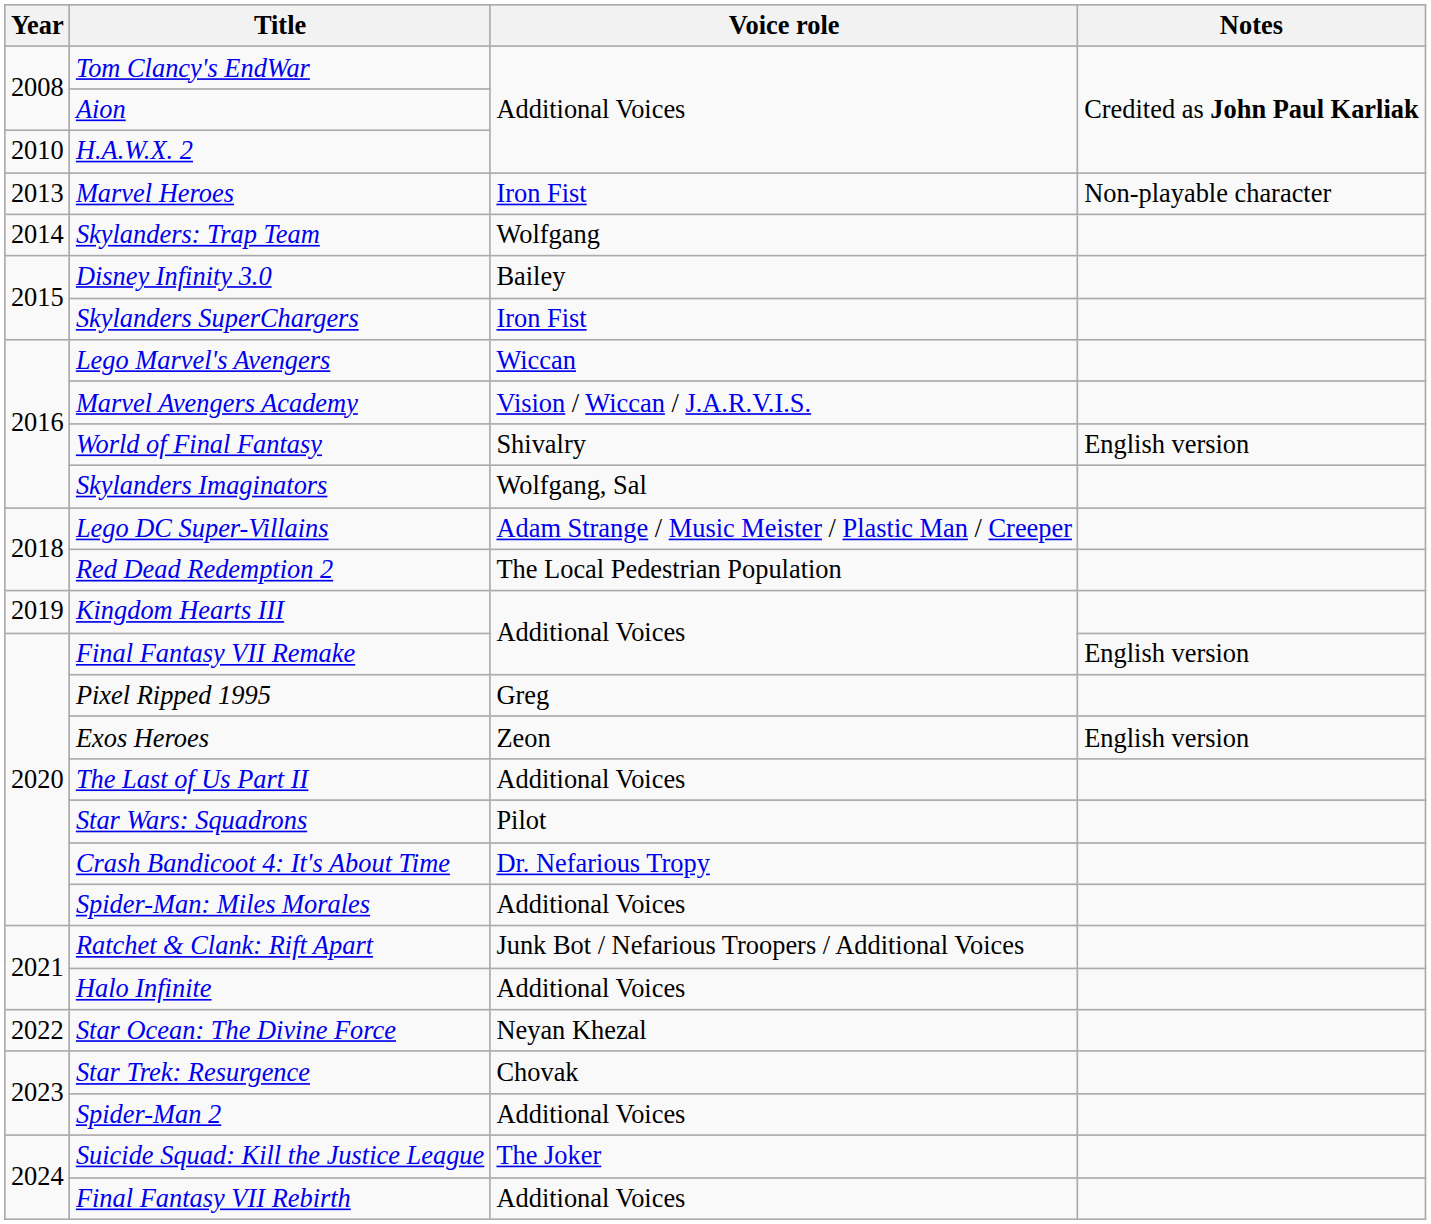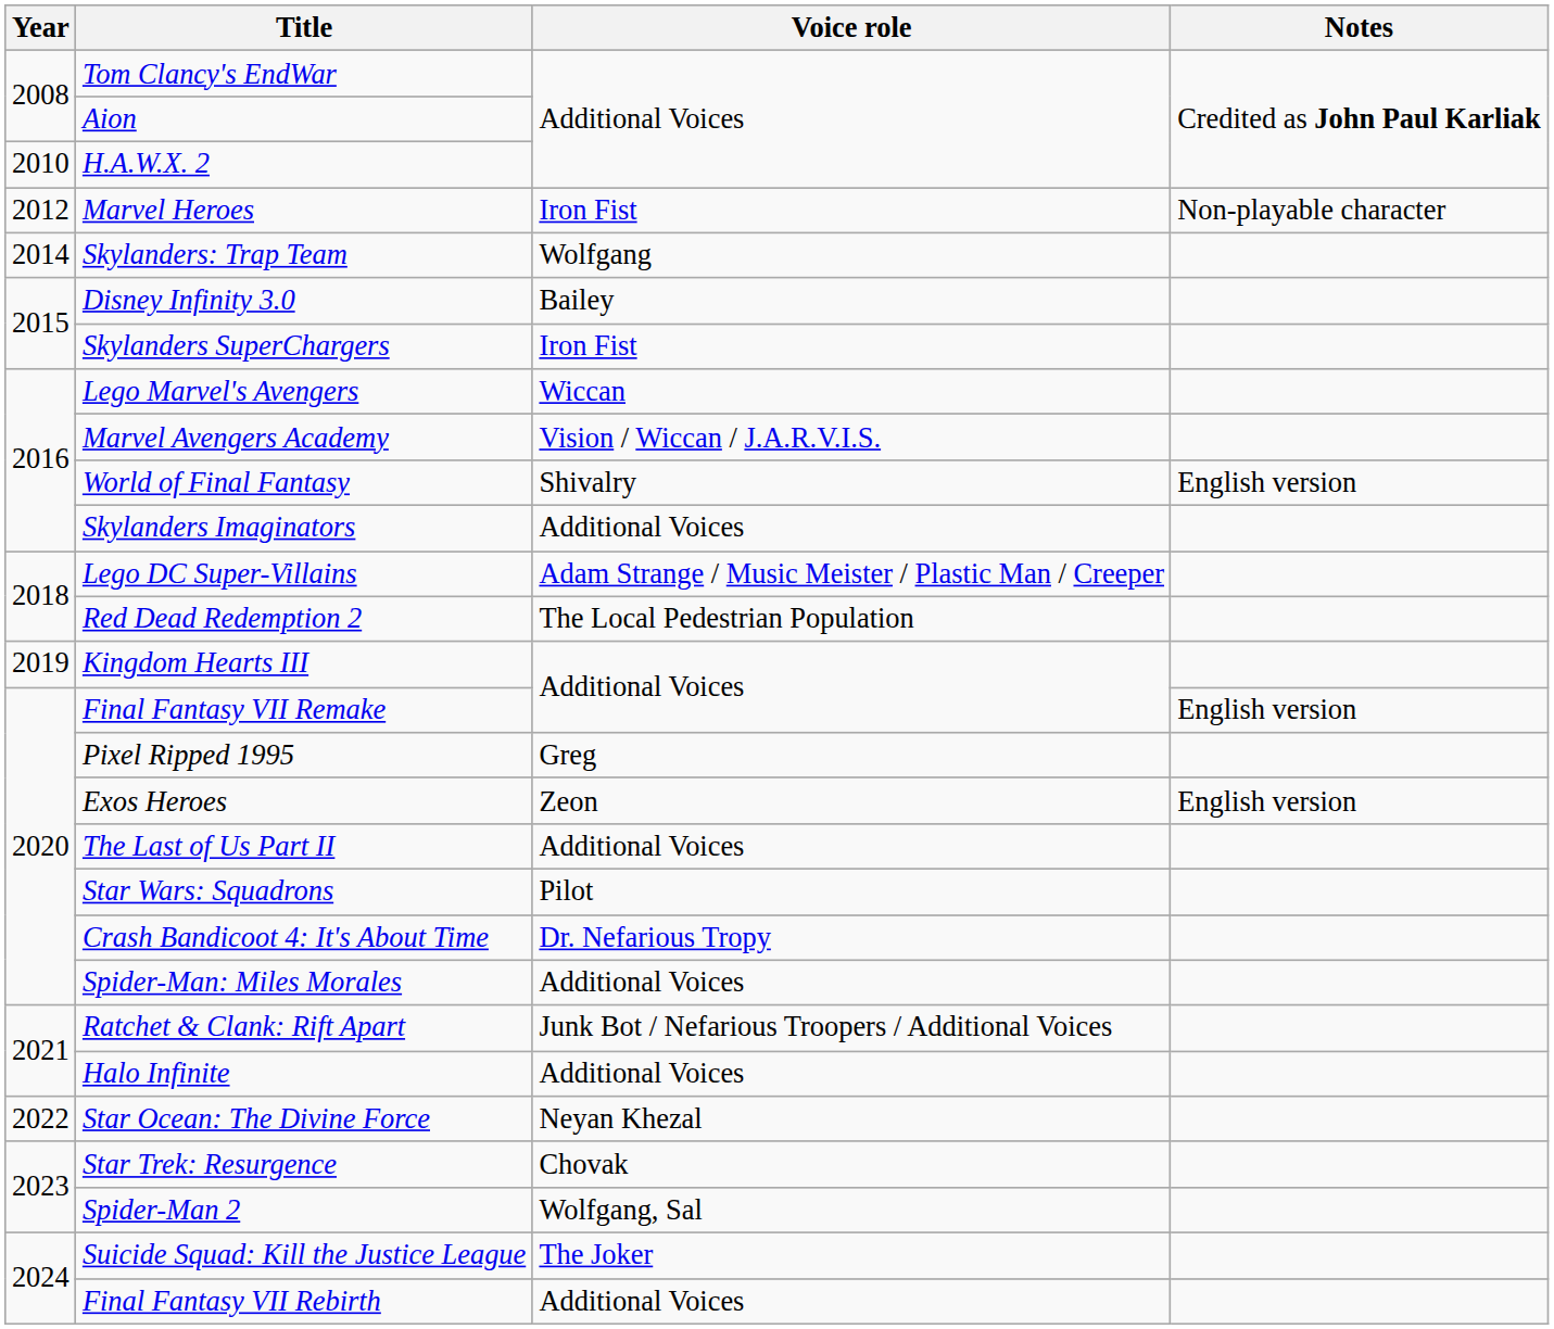Marvel Heroes | Year: 2013 -> 2012
Skylanders Imaginators | Voice role: Wolfgang, Sal -> Additional Voices
Spider-Man 2 | Voice role: Additional Voices -> Wolfgang, Sal
